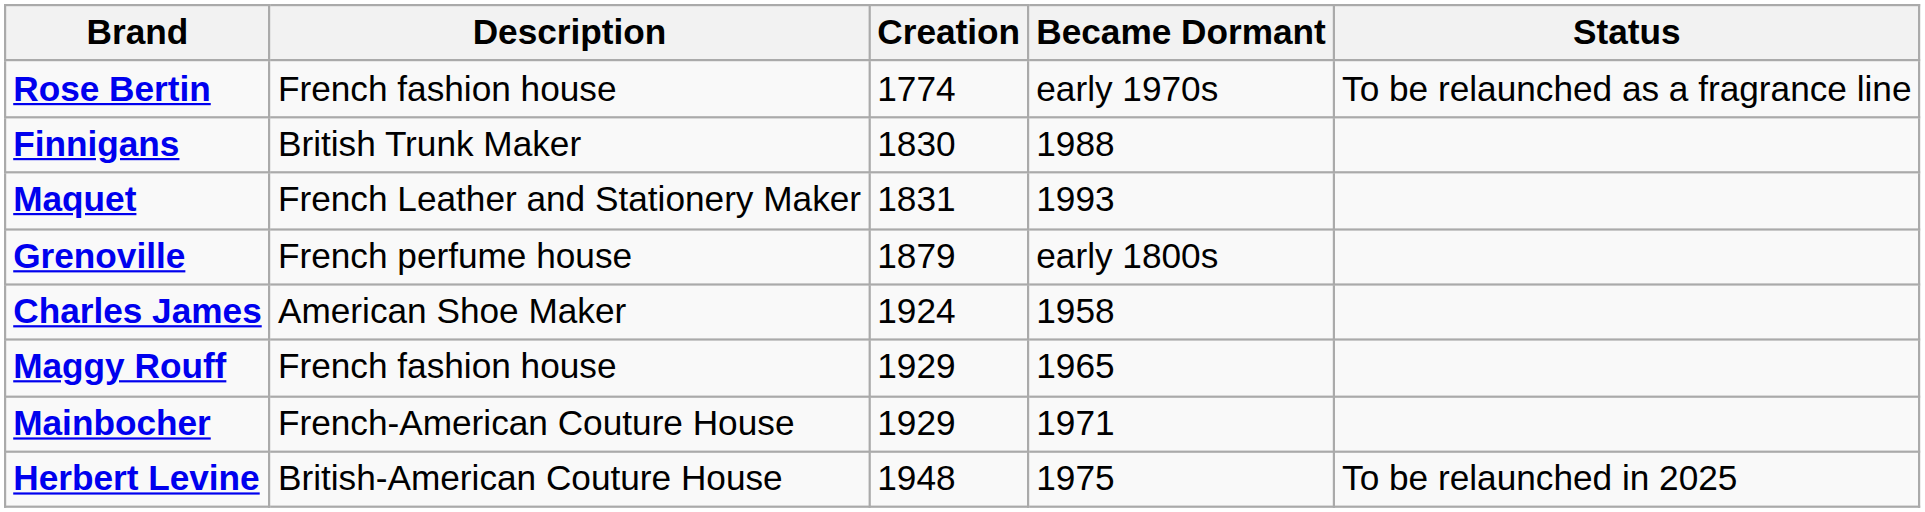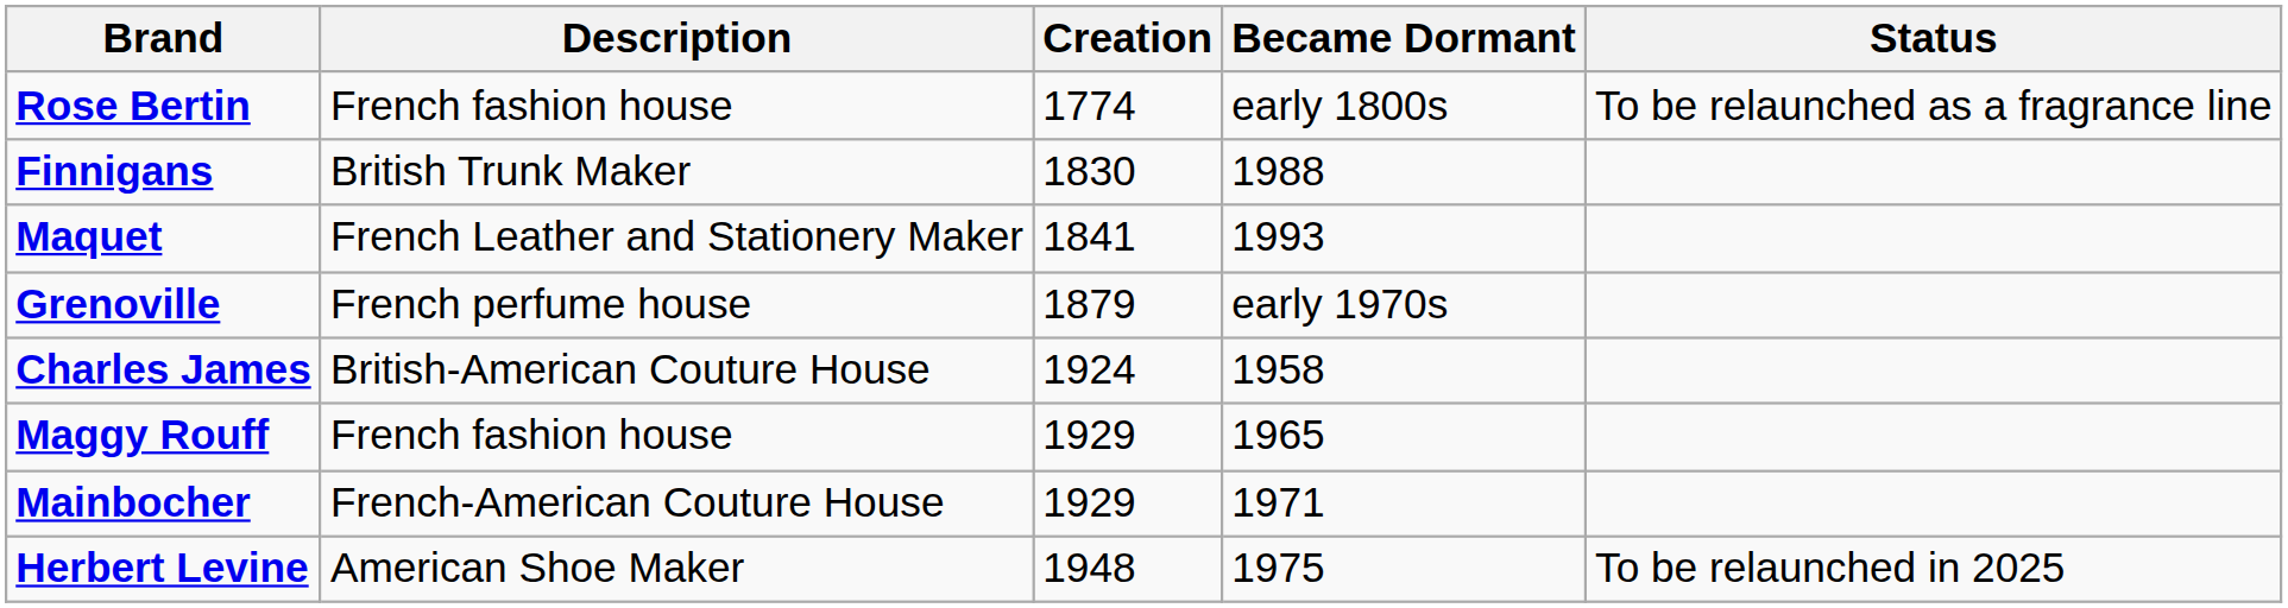Rose Bertin | Became Dormant: early 1970s -> early 1800s
Maquet | Creation: 1831 -> 1841
Grenoville | Became Dormant: early 1800s -> early 1970s
Charles James | Description: American Shoe Maker -> British-American Couture House
Herbert Levine | Description: British-American Couture House -> American Shoe Maker
